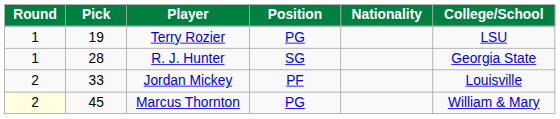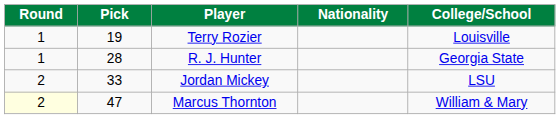- column: Position | PG | SG | PF | PG
Terry Rozier | College/School: LSU -> Louisville
Jordan Mickey | College/School: Louisville -> LSU
Marcus Thornton | Pick: 45 -> 47
